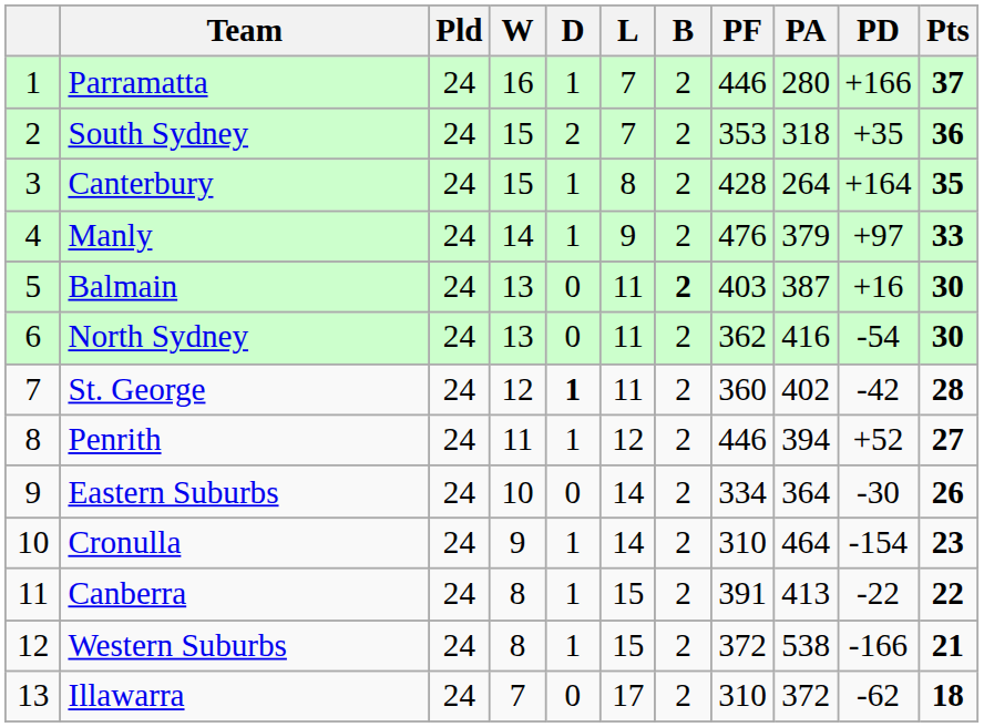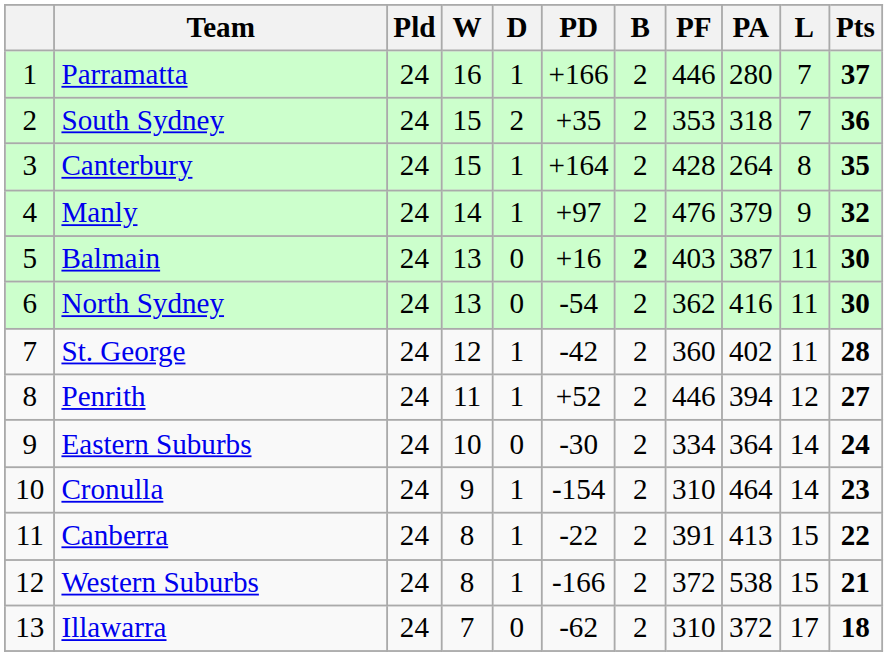columns swapped: L <-> PD
Manly | Pts: 33 -> 32
St. George | D: bold -> normal
Eastern Suburbs | Pts: 26 -> 24
